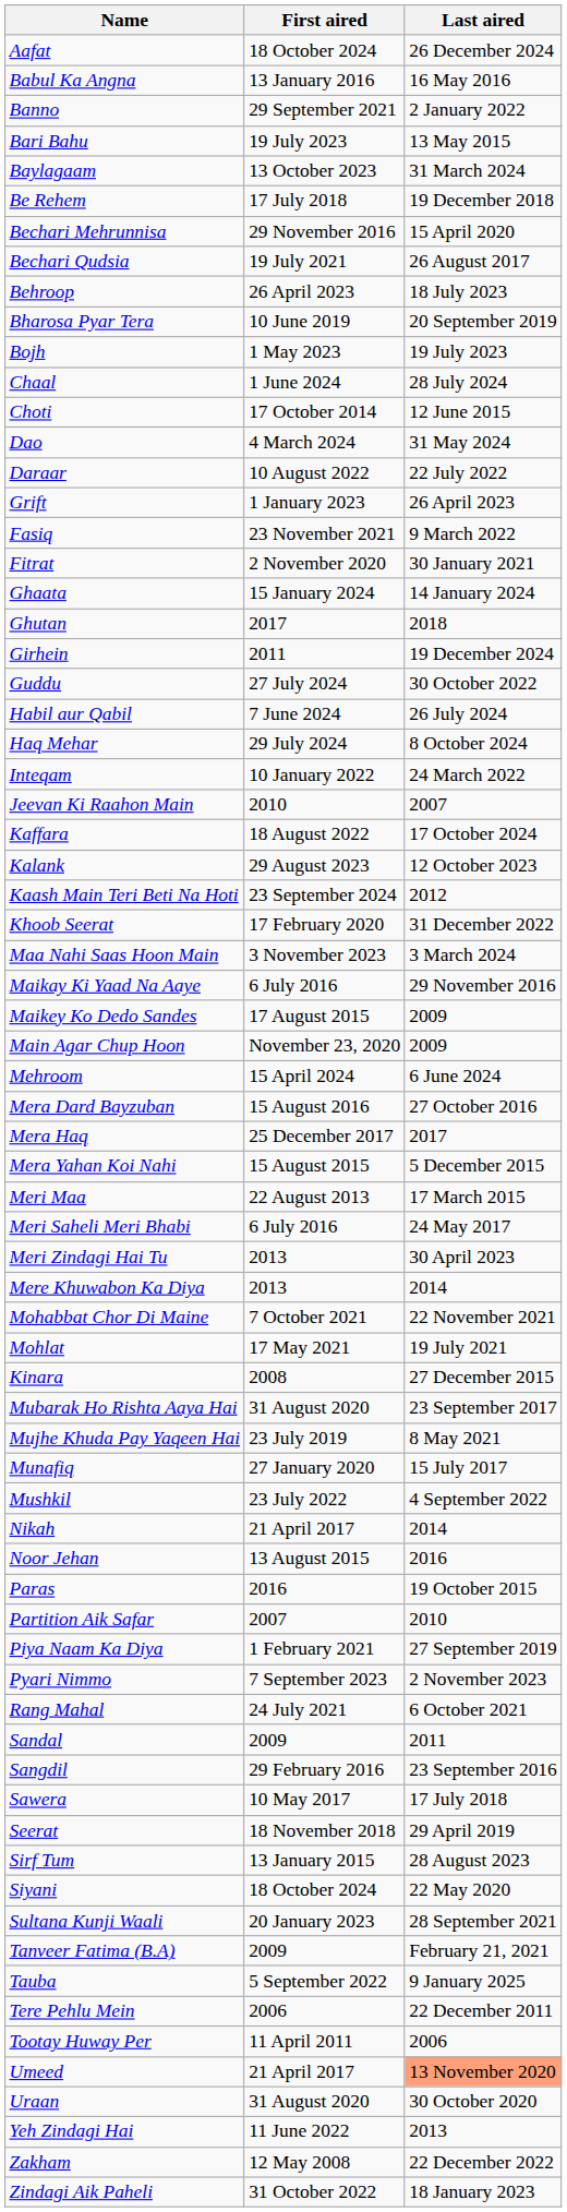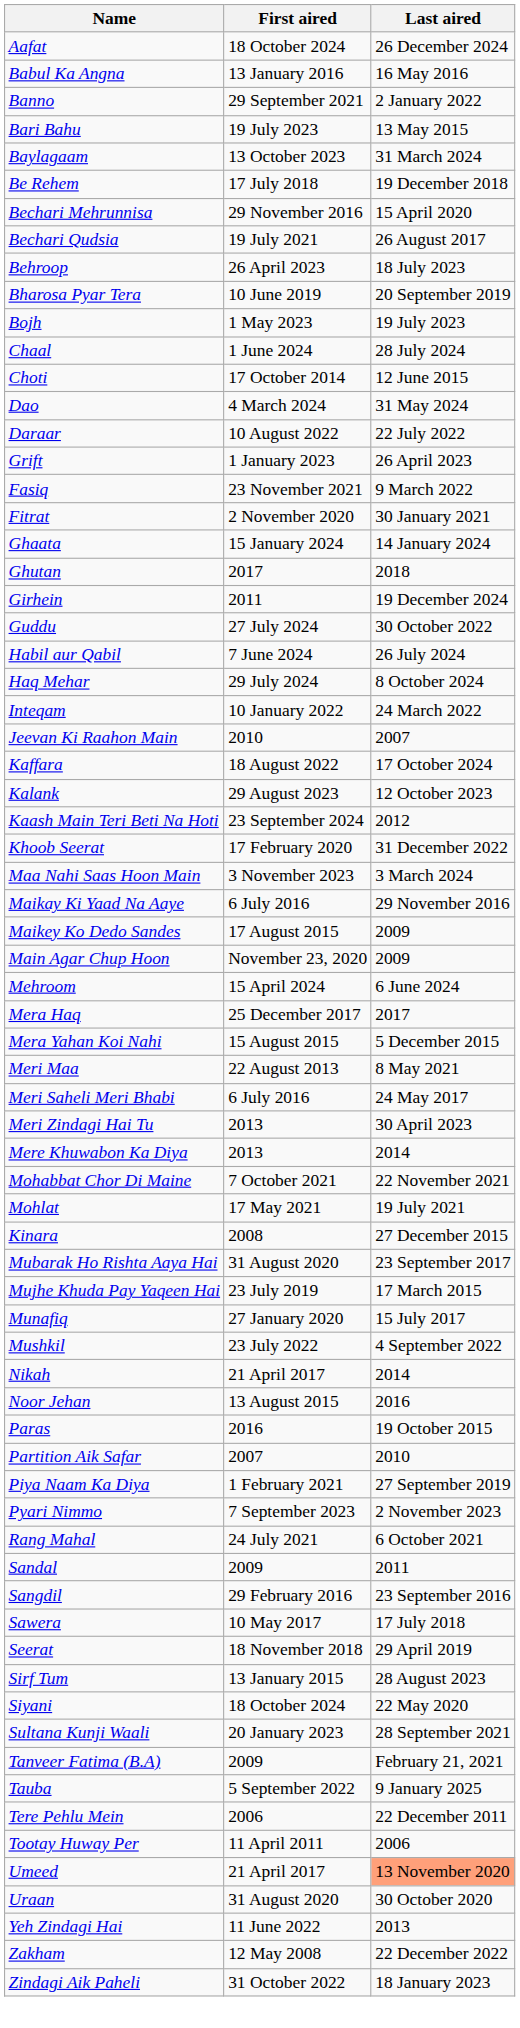- row: Mera Dard Bayzuban | 15 August 2016 | 27 October 2016
Meri Maa | Last aired: 17 March 2015 -> 8 May 2021
Mujhe Khuda Pay Yaqeen Hai | Last aired: 8 May 2021 -> 17 March 2015
